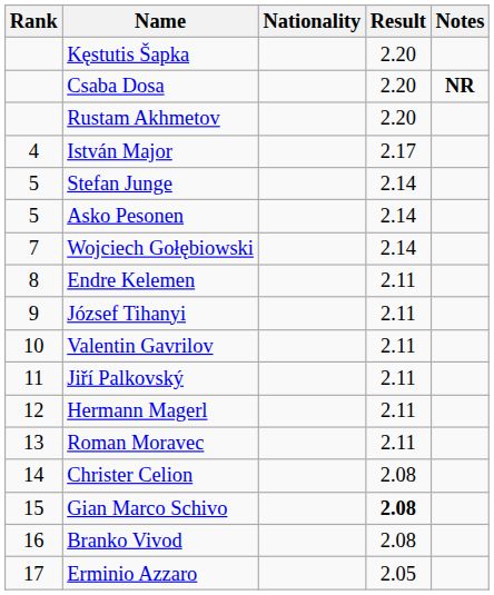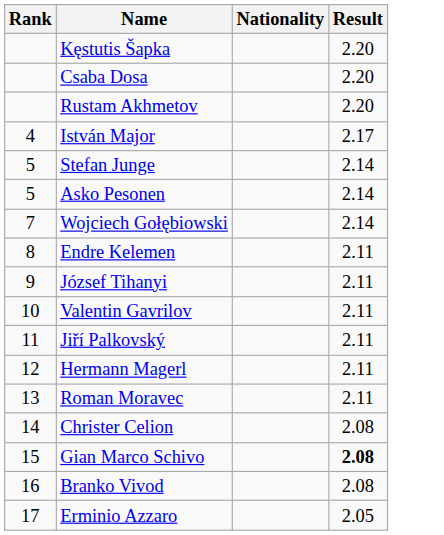- column: Notes | NR
